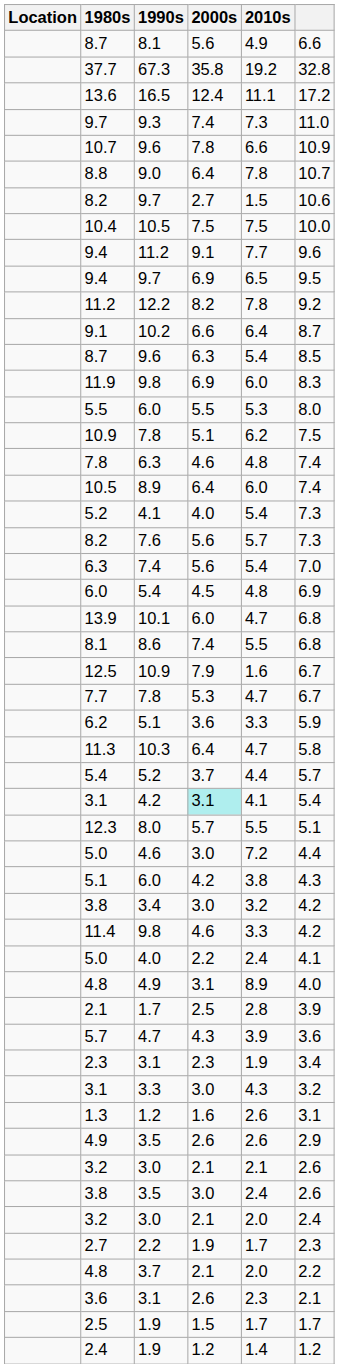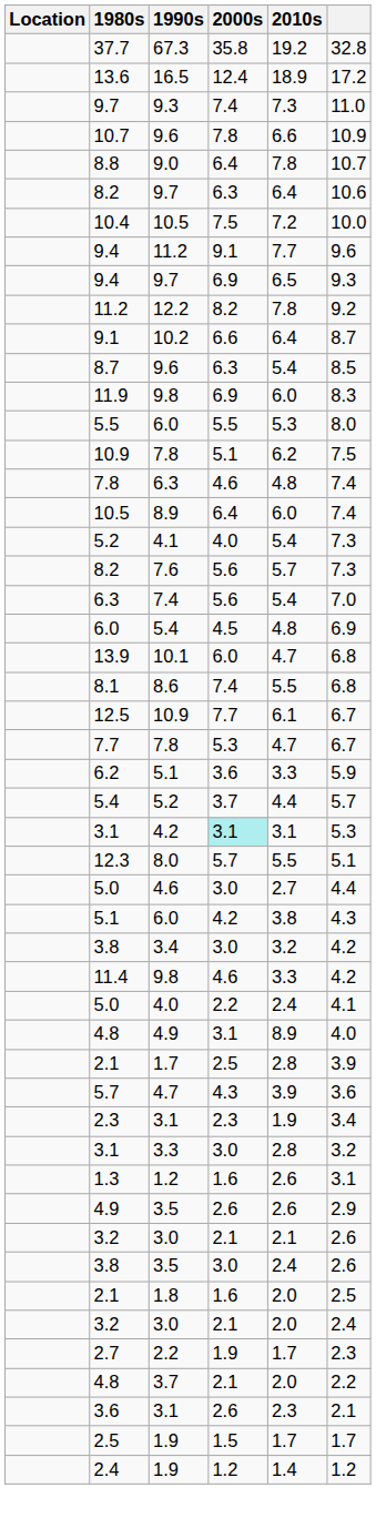- row: 8.7 | 8.1 | 5.6 | 4.9 | 6.6
13.6 | 2010s: 11.1 -> 18.9
8.2 / 9.7 | 2000s: 2.7 -> 6.3
8.2 / 9.7 | 2010s: 1.5 -> 6.4
10.4 | 2010s: 7.5 -> 7.2
9.4 / 9.7 | column 6: 9.5 -> 9.3
12.5 | 2000s: 7.9 -> 7.7
12.5 | 2010s: 1.6 -> 6.1
- row: 11.3 | 10.3 | 6.4 | 4.7 | 5.8
3.1 / 4.2 | 2010s: 4.1 -> 3.1
3.1 / 4.2 | column 6: 5.4 -> 5.3
5.0 / 4.6 | 2010s: 7.2 -> 2.7
3.1 / 3.3 | 2010s: 4.3 -> 2.8
+ row: 2.1 | 1.8 | 1.6 | 2.0 | 2.5
